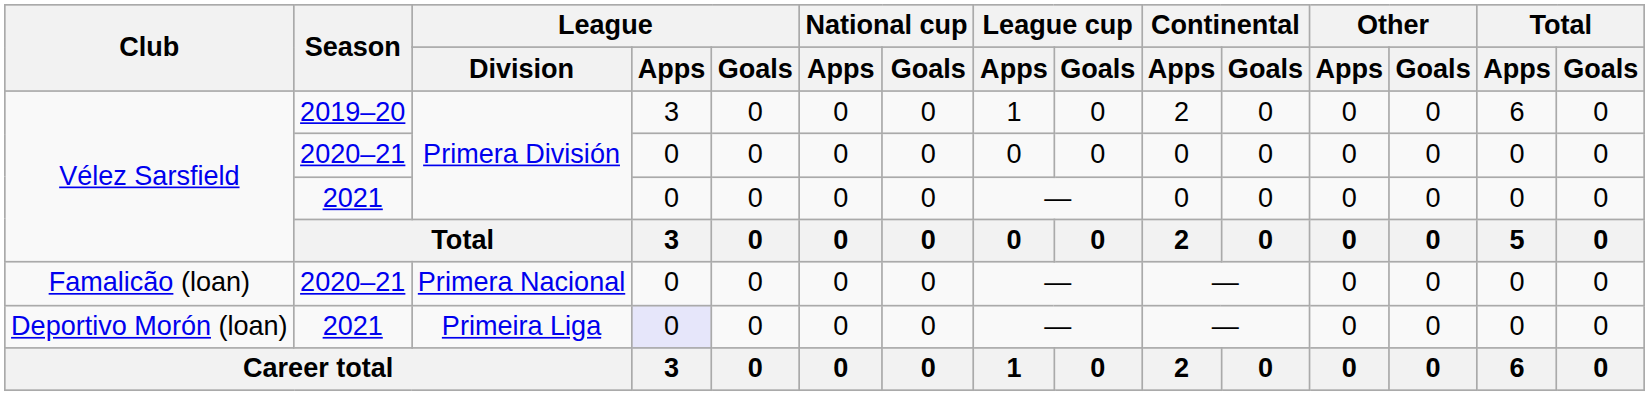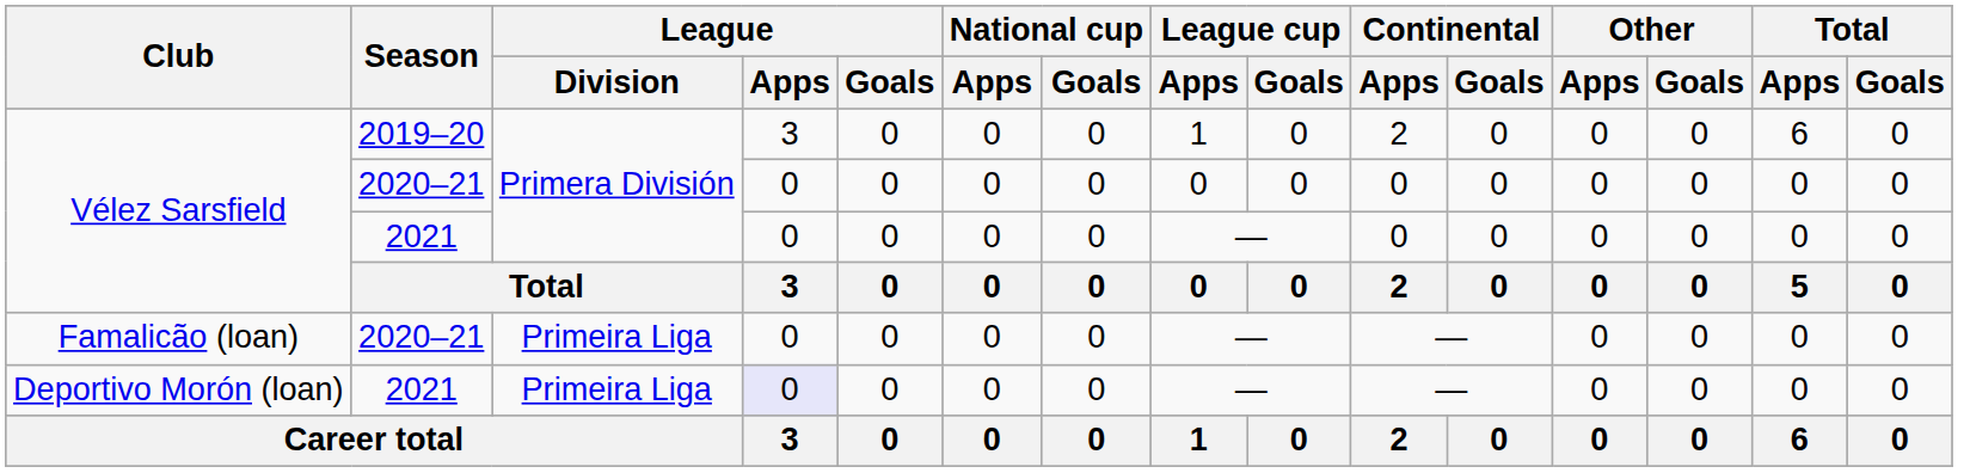Famalicão (loan) | League / Division: Primera Nacional -> Primeira Liga
